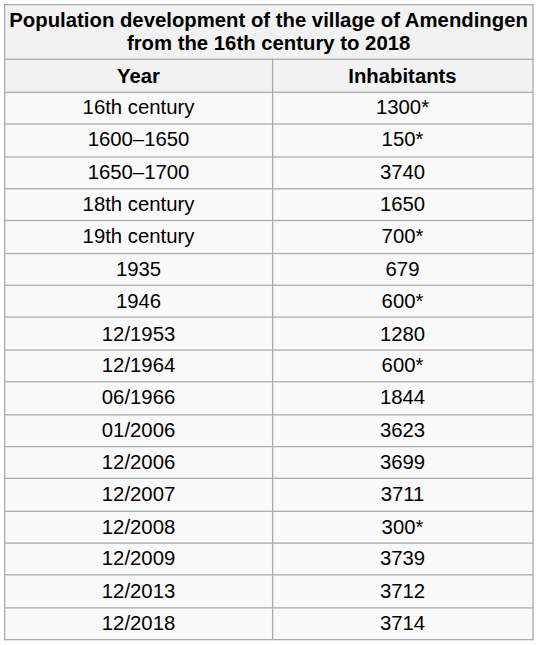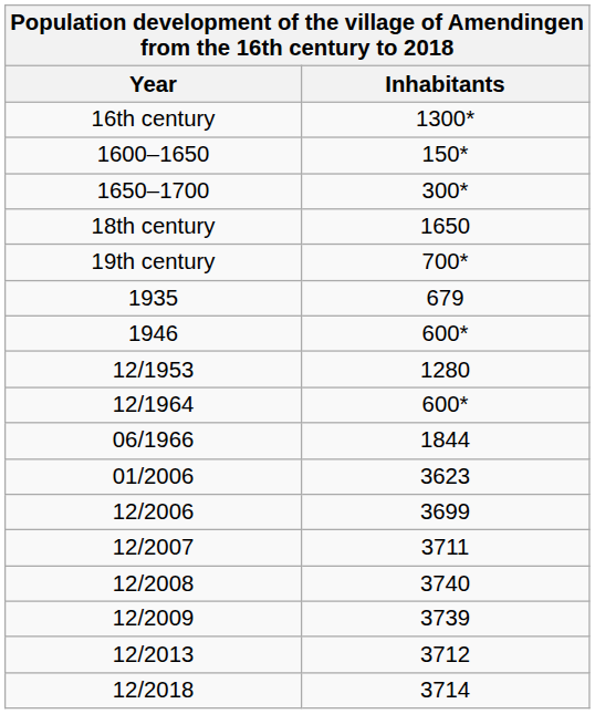1650–1700 | Inhabitants: 3740 -> 300*
12/2008 | Inhabitants: 300* -> 3740
